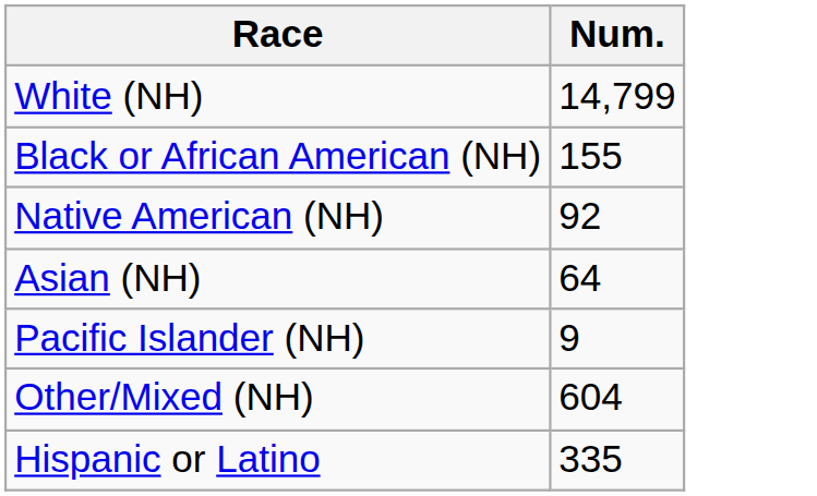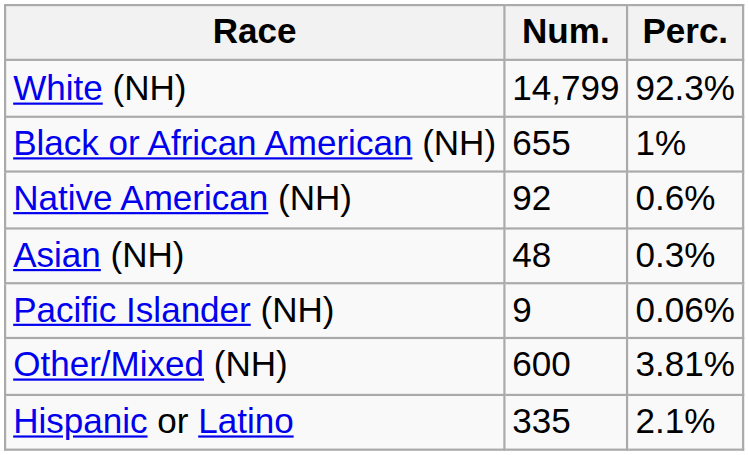+ column: Perc. | 92.3% | 1% | 0.6% | 0.3% | 0.06% | 3.81% | 2.1%
Black or African American (NH) | Num.: 155 -> 655
Asian (NH) | Num.: 64 -> 48
Other/Mixed (NH) | Num.: 604 -> 600
